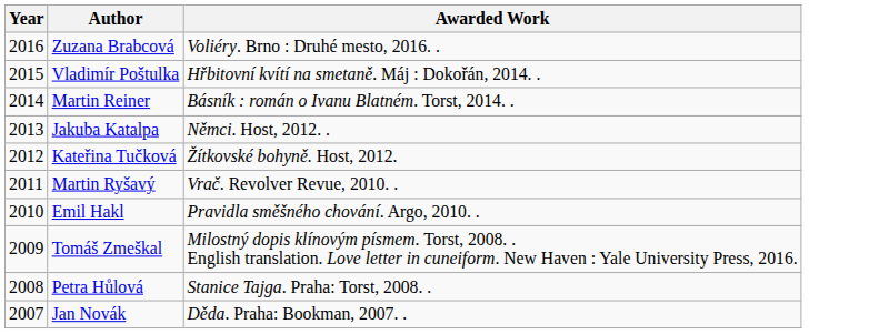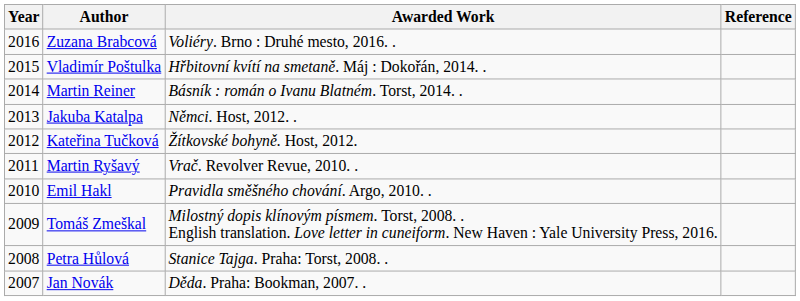+ column: Reference
